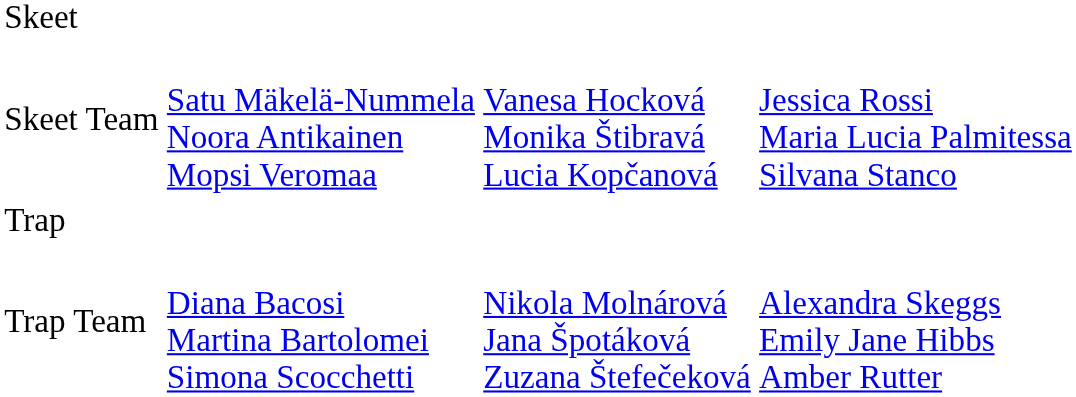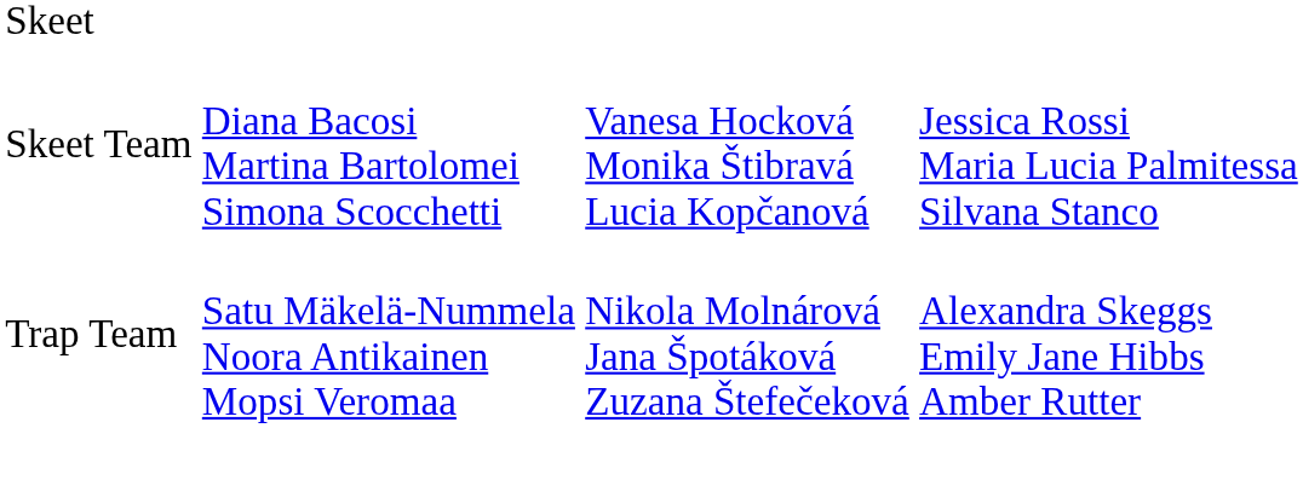Skeet Team | column 2: Satu Mäkelä-Nummela Noora Antikainen Mopsi Veromaa -> Diana Bacosi Martina Bartolomei Simona Scocchetti
- row: Trap
Trap Team | column 2: Diana Bacosi Martina Bartolomei Simona Scocchetti -> Satu Mäkelä-Nummela Noora Antikainen Mopsi Veromaa
